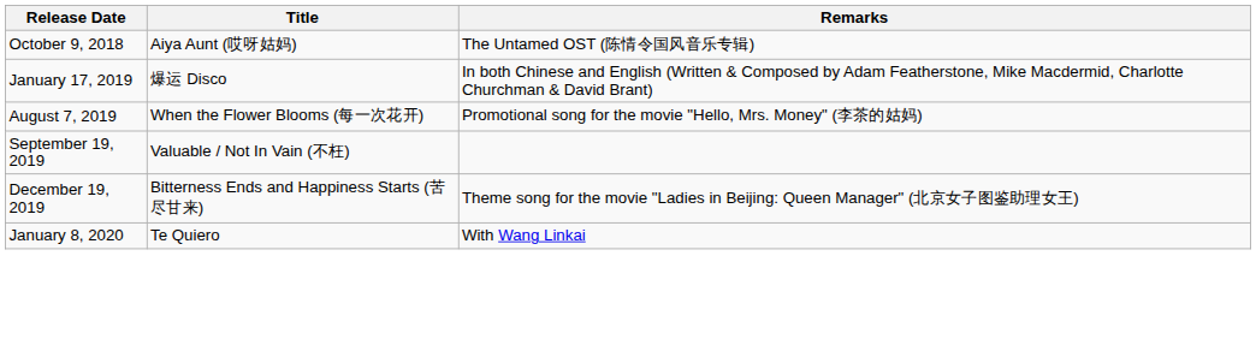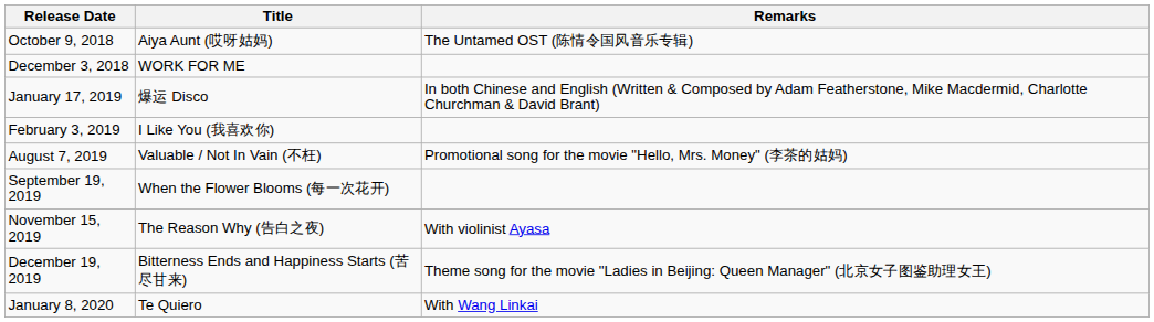+ row: December 3, 2018 | WORK FOR ME
+ row: February 3, 2019 | I Like You (我喜欢你)
August 7, 2019 | Title: When the Flower Blooms (每一次花开) -> Valuable / Not In Vain (不枉)
September 19, 2019 | Title: Valuable / Not In Vain (不枉) -> When the Flower Blooms (每一次花开)
+ row: November 15, 2019 | The Reason Why (告白之夜) | With violinist Ayasa
